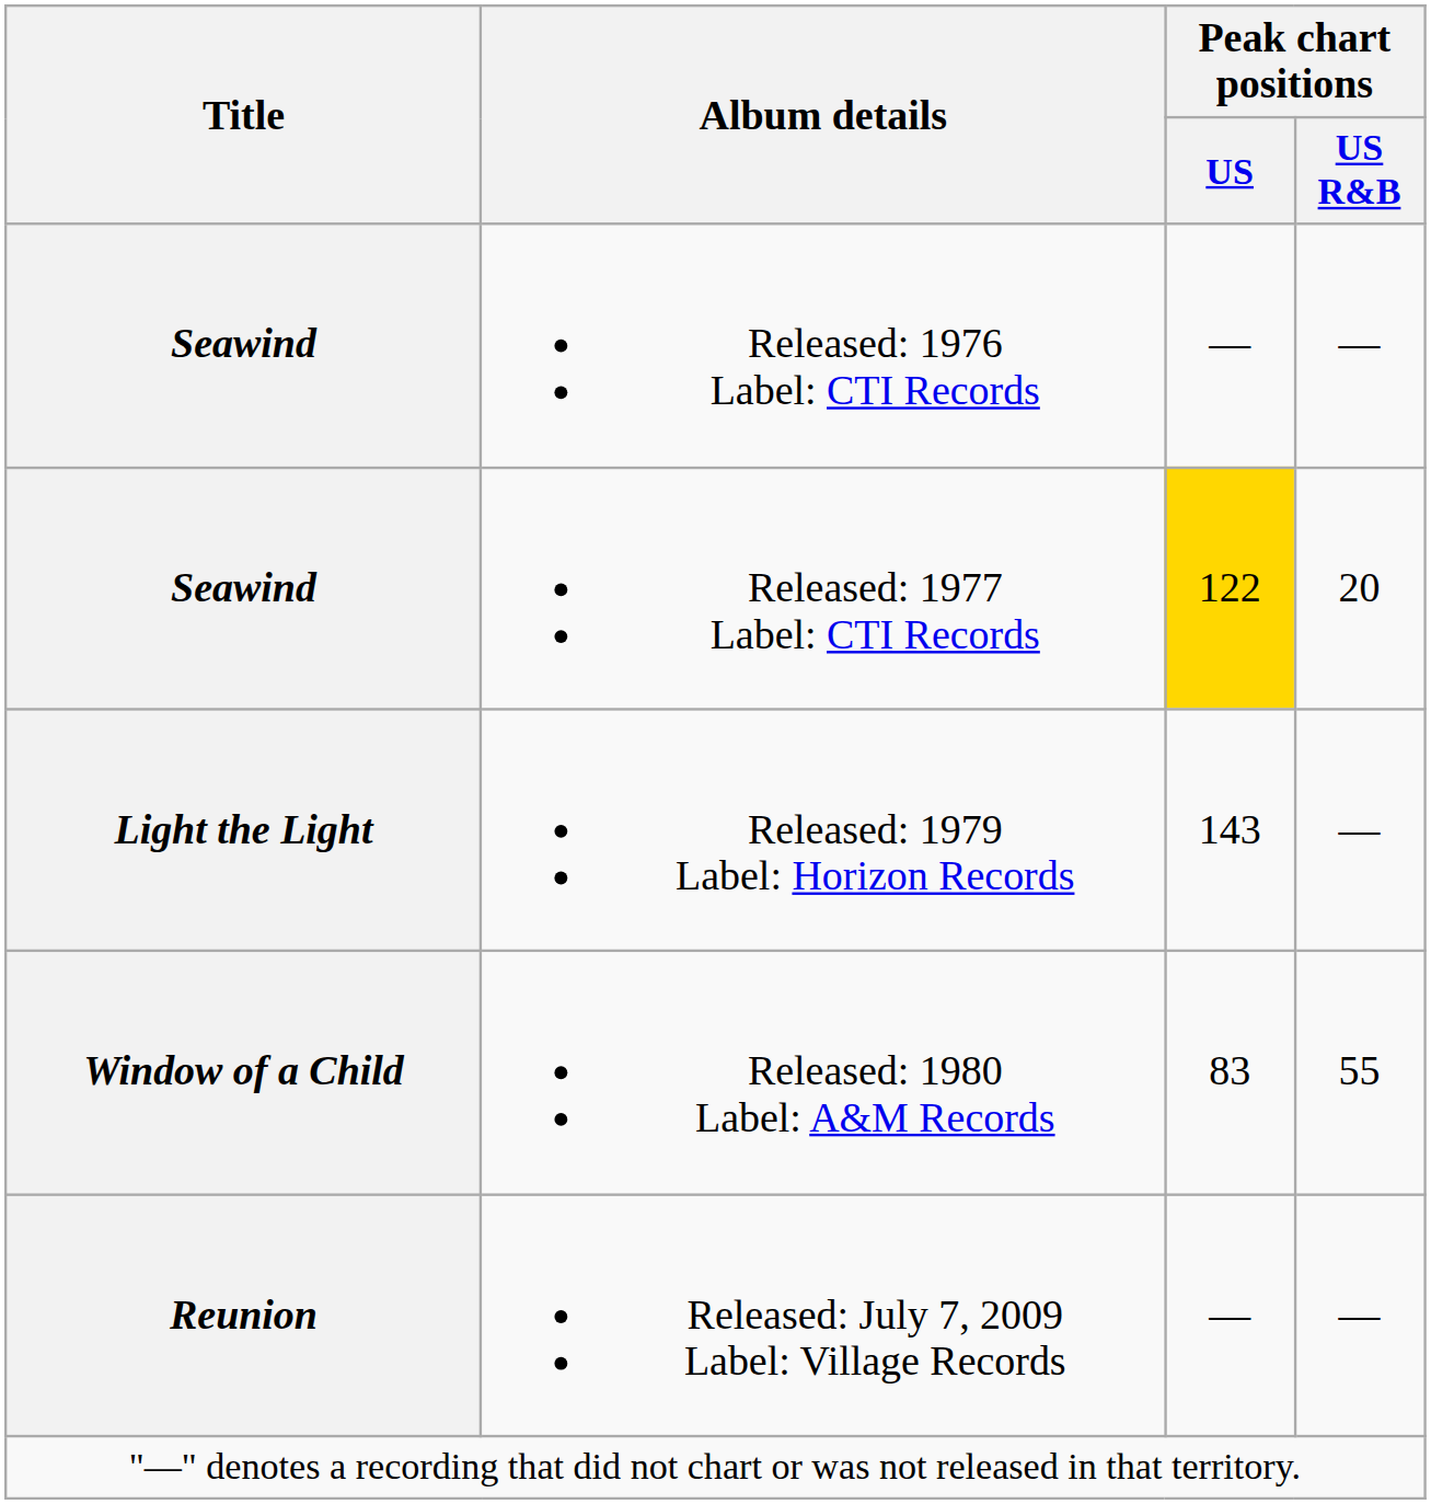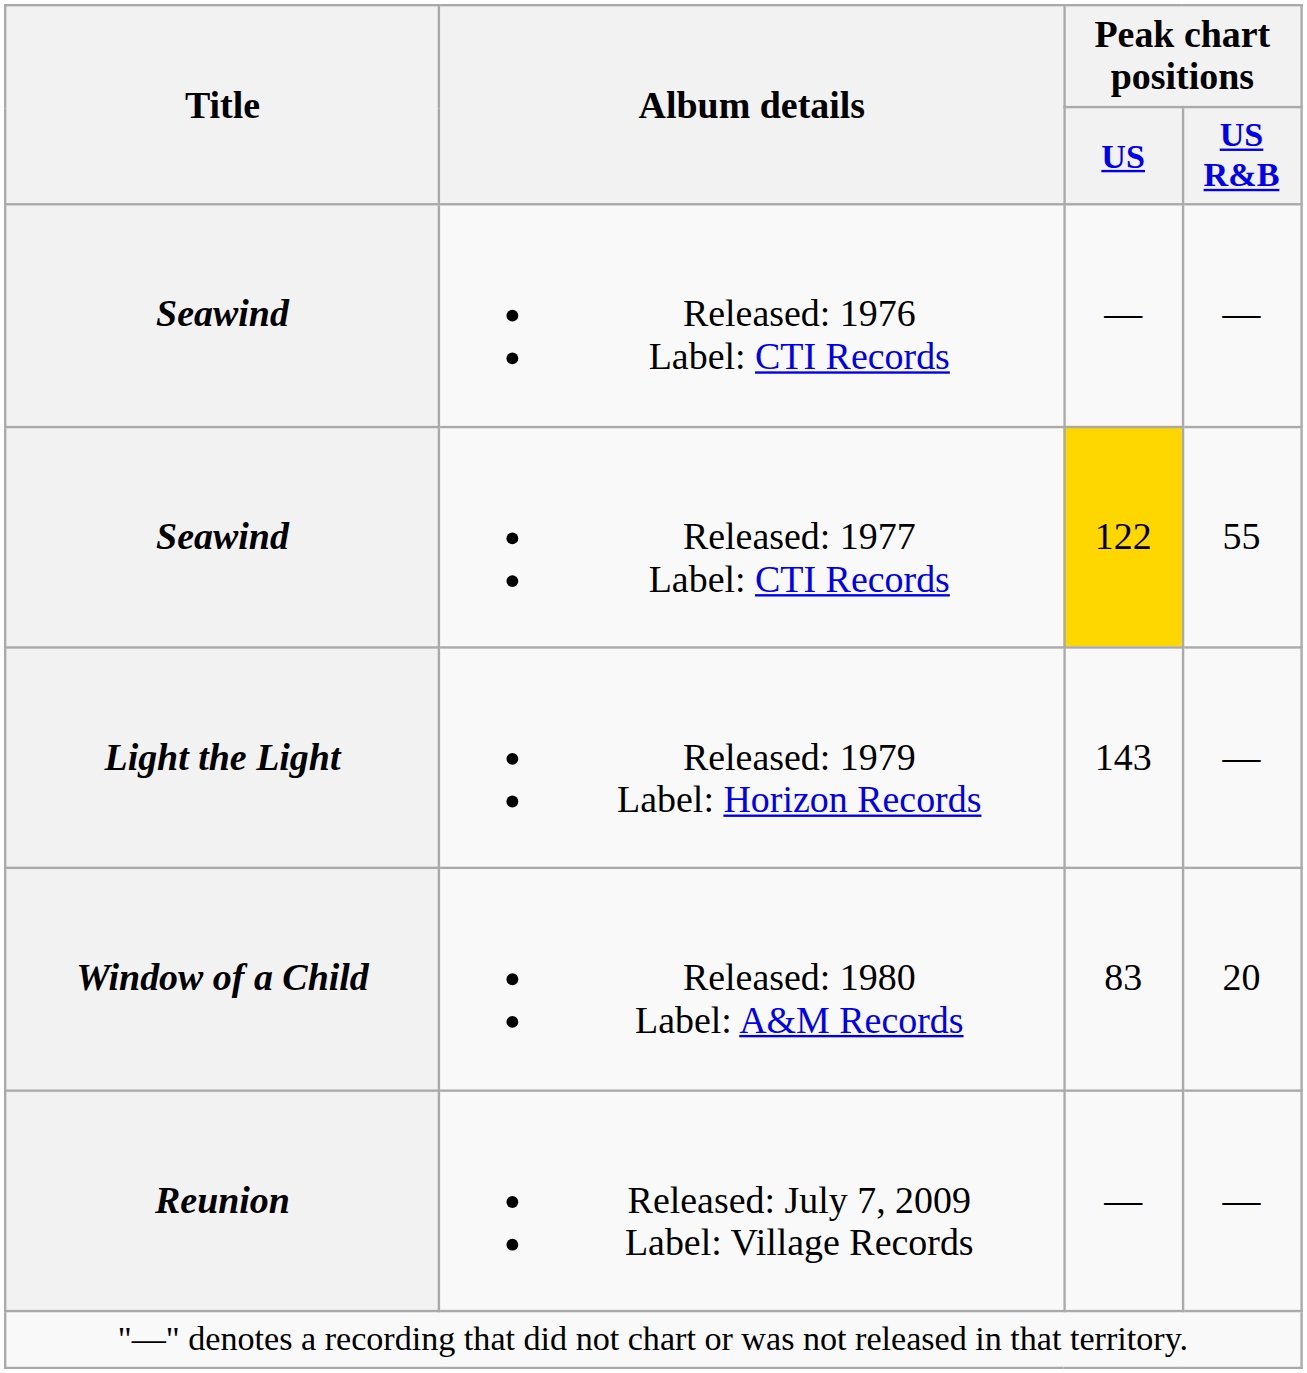Released: 1977 Label: CTI Records | Peak chart positions / US R&B: 20 -> 55
Released: 1980 Label: A&M Records | Peak chart positions / US R&B: 55 -> 20
